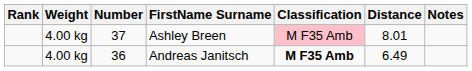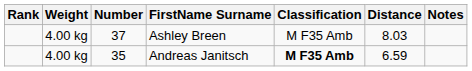Ashley Breen | Classification: pink background -> no background
Ashley Breen | Distance: 8.01 -> 8.03
Andreas Janitsch | Number: 36 -> 35
Andreas Janitsch | Distance: 6.49 -> 6.59
